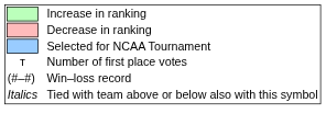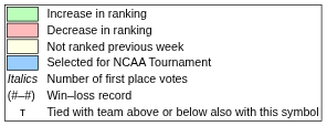+ row: Not ranked previous week
Number of first place votes | column 1: т -> Italics
Tied with team above or below also with this symbol | column 1: Italics -> т
